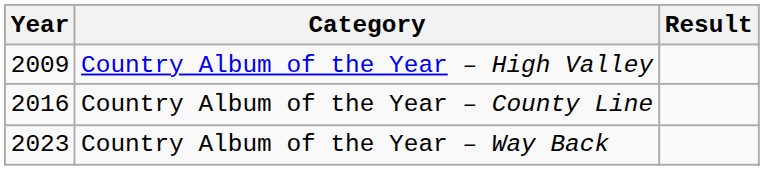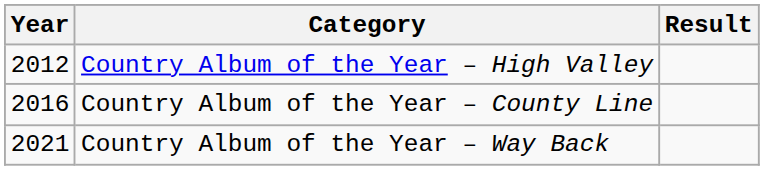Country Album of the Year – High Valley | Year: 2009 -> 2012
Country Album of the Year – Way Back | Year: 2023 -> 2021
